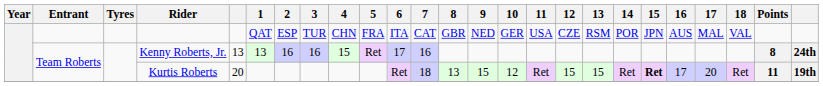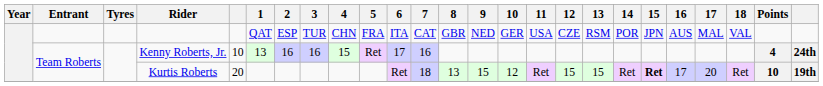Kenny Roberts, Jr. | column 5: 13 -> 10
Kenny Roberts, Jr. | Points: 8 -> 4
Kurtis Roberts | Points: 11 -> 10
